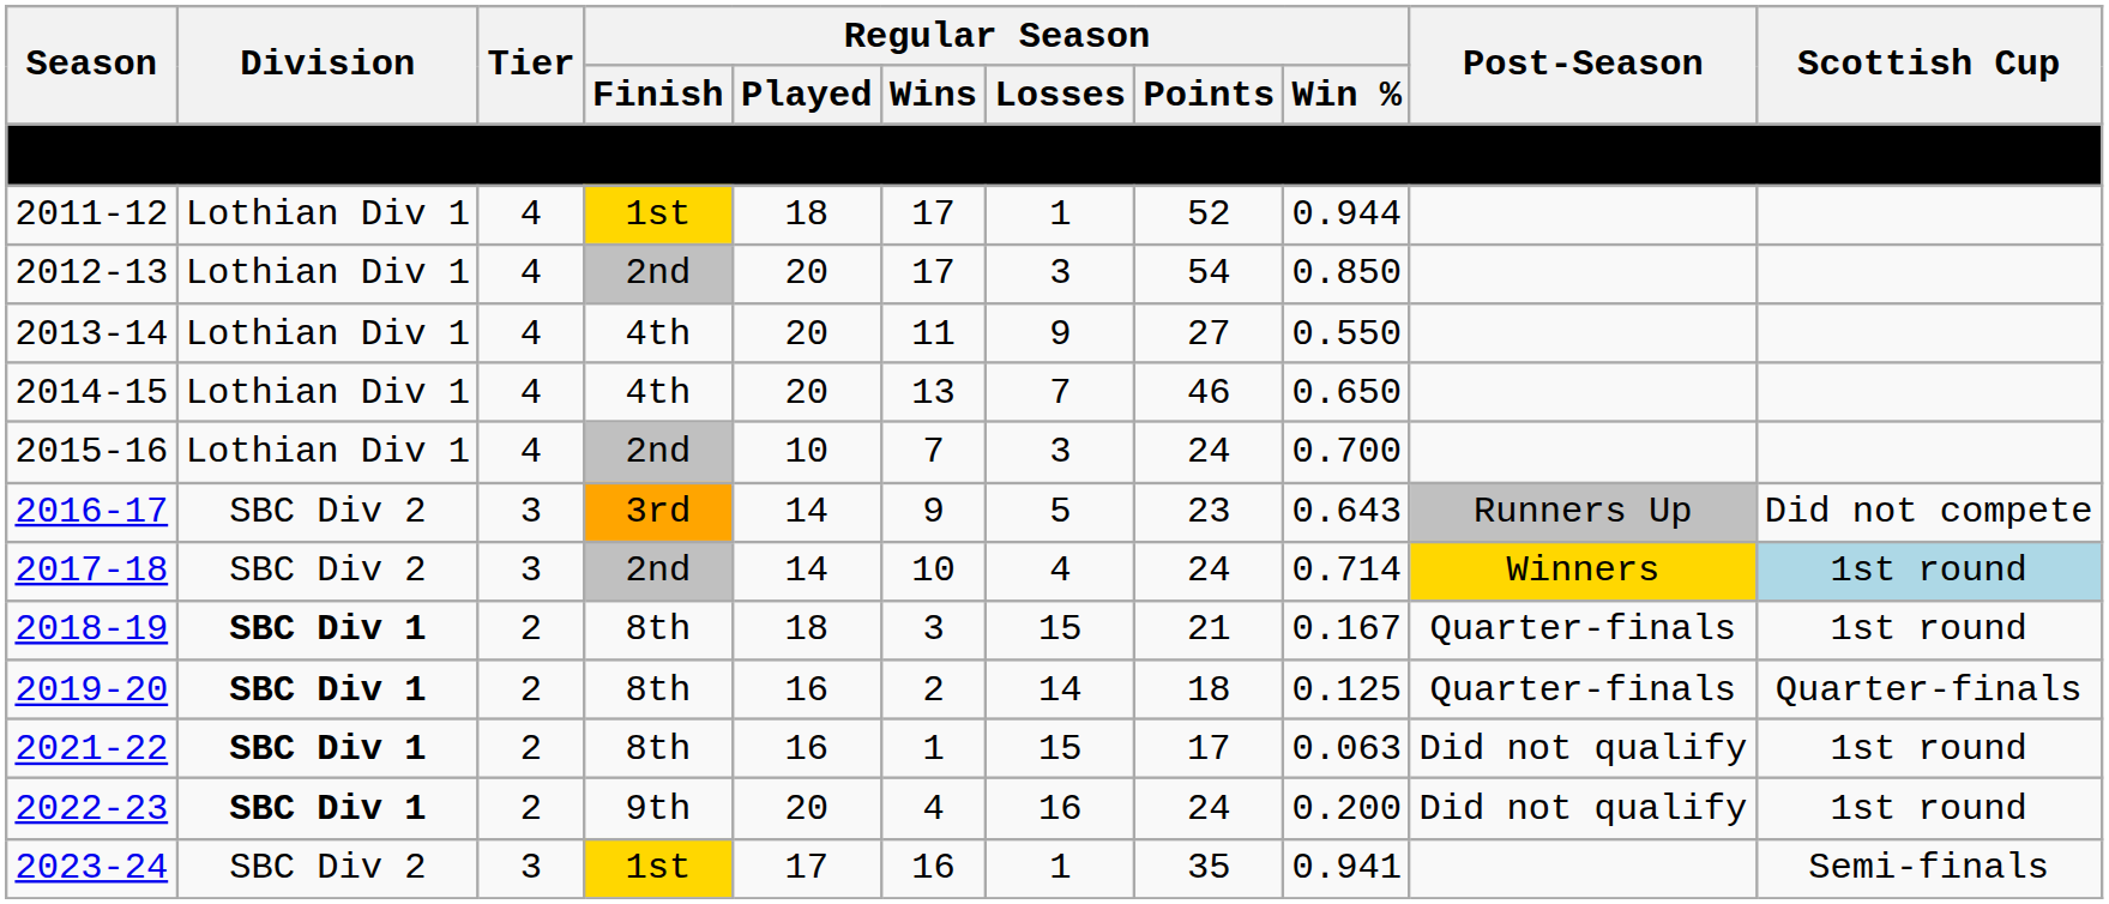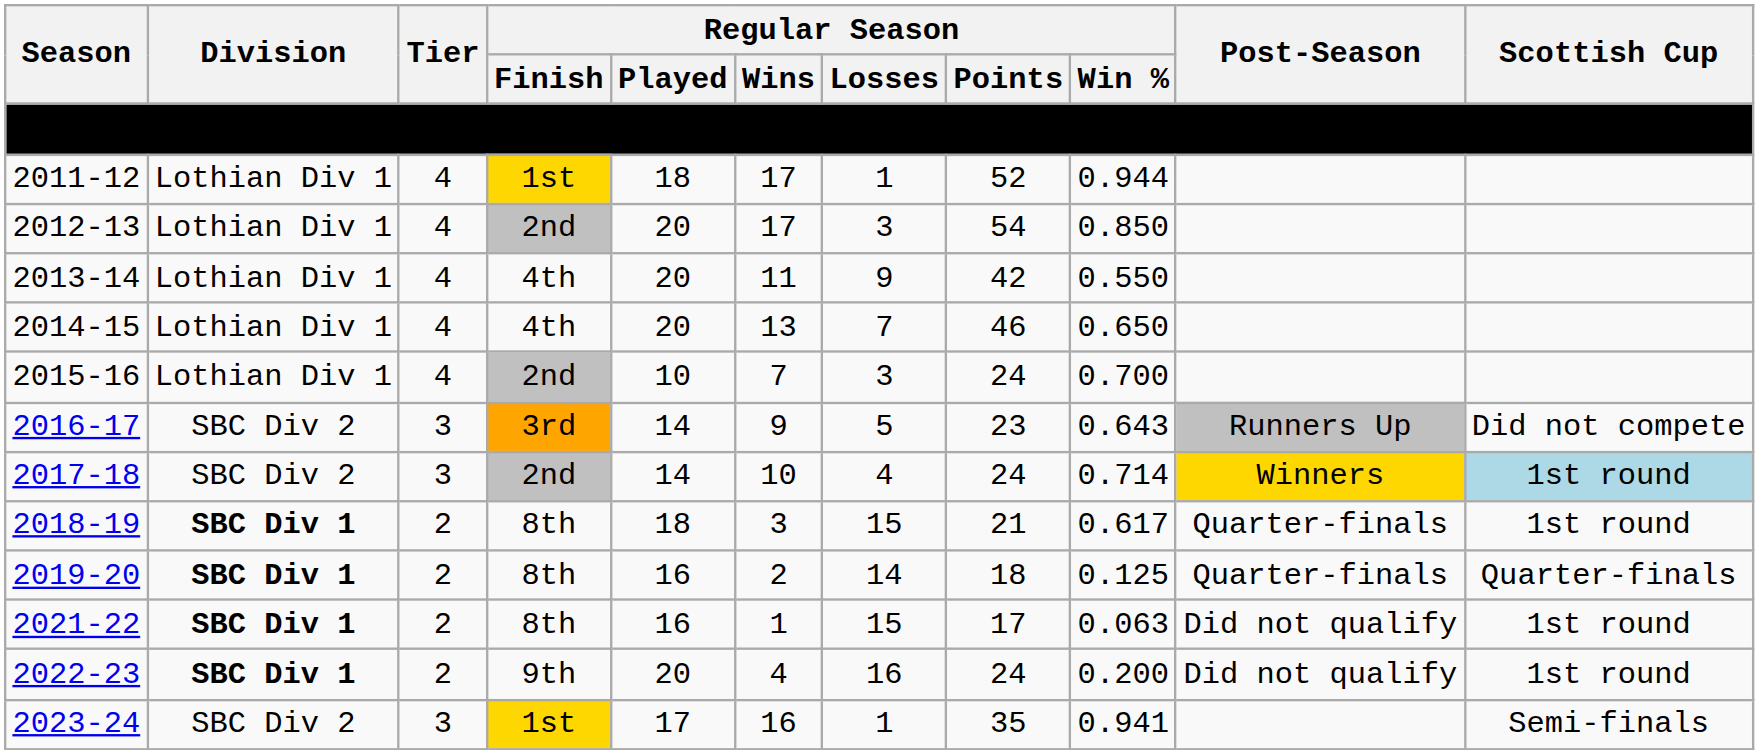2013-14 | Regular Season / Points: 27 -> 42
2018-19 | Regular Season / Win %: 0.167 -> 0.617
